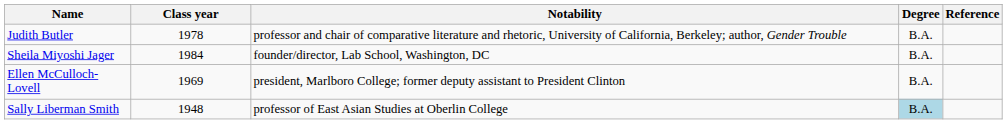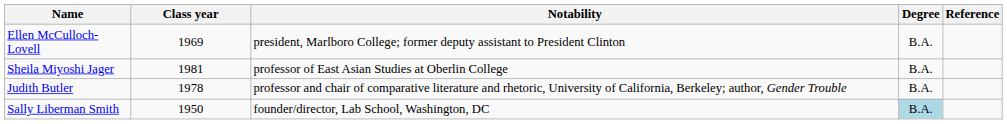rows swapped: Judith Butler <-> Ellen McCulloch-Lovell
Sheila Miyoshi Jager | Class year: 1984 -> 1981
Sheila Miyoshi Jager | Notability: founder/director, Lab School, Washington, DC -> professor of East Asian Studies at Oberlin College
Sally Liberman Smith | Class year: 1948 -> 1950
Sally Liberman Smith | Notability: professor of East Asian Studies at Oberlin College -> founder/director, Lab School, Washington, DC
